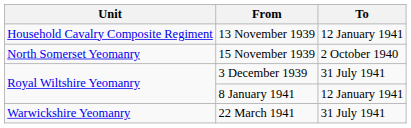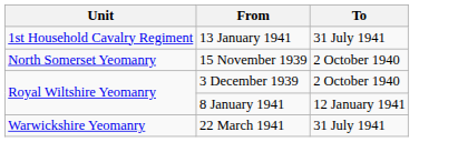- row: Household Cavalry Composite Regiment | 13 November 1939 | 12 January 1941
+ row: 1st Household Cavalry Regiment | 13 January 1941 | 31 July 1941
3 December 1939 | To: 31 July 1941 -> 2 October 1940
